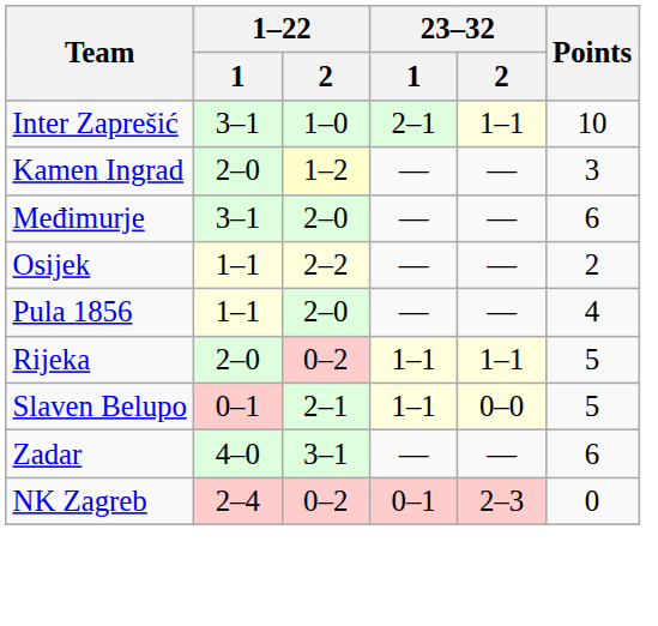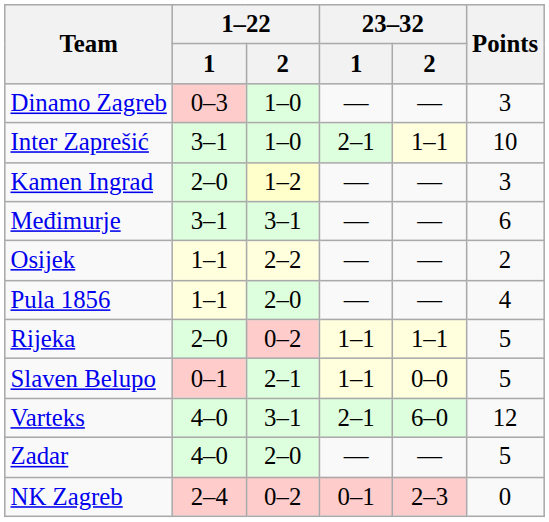+ row: Dinamo Zagreb | 0–3 | 1–0 | — | — | 3
Međimurje | 1–22 / 2: 2–0 -> 3–1
+ row: Varteks | 4–0 | 3–1 | 2–1 | 6–0 | 12
Zadar | 1–22 / 2: 3–1 -> 2–0
Zadar | Points: 6 -> 5
